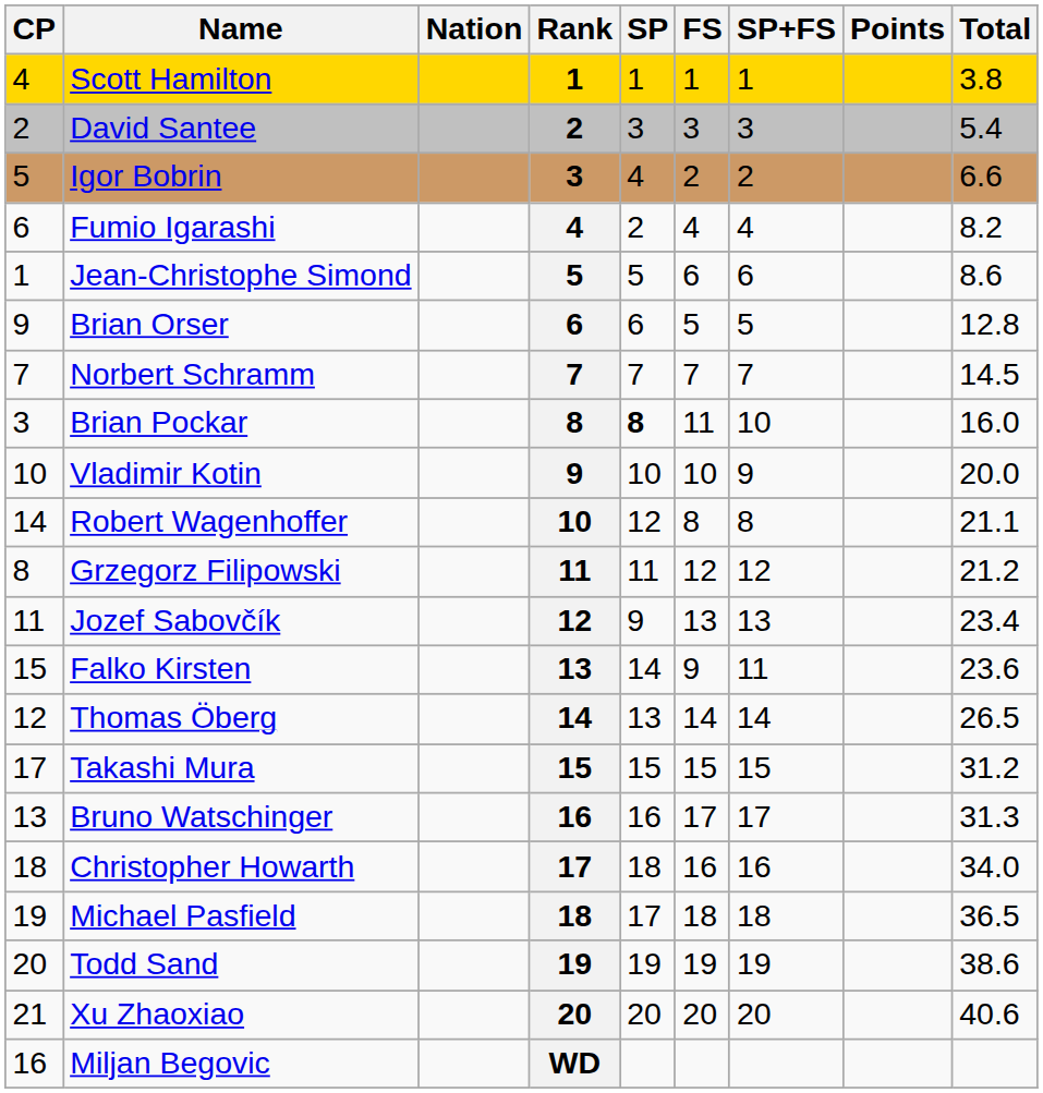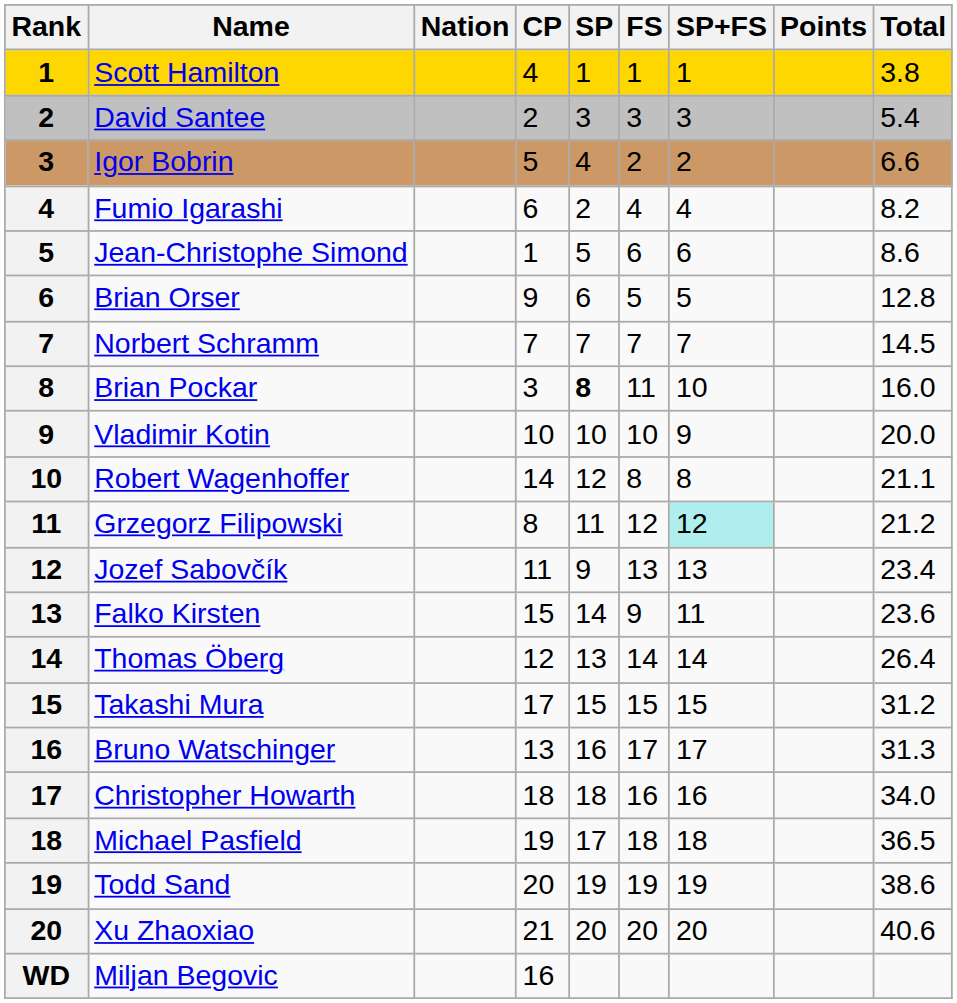columns swapped: Rank <-> CP
Grzegorz Filipowski | SP+FS: no background -> paleturquoise background
Thomas Öberg | Total: 26.5 -> 26.4
